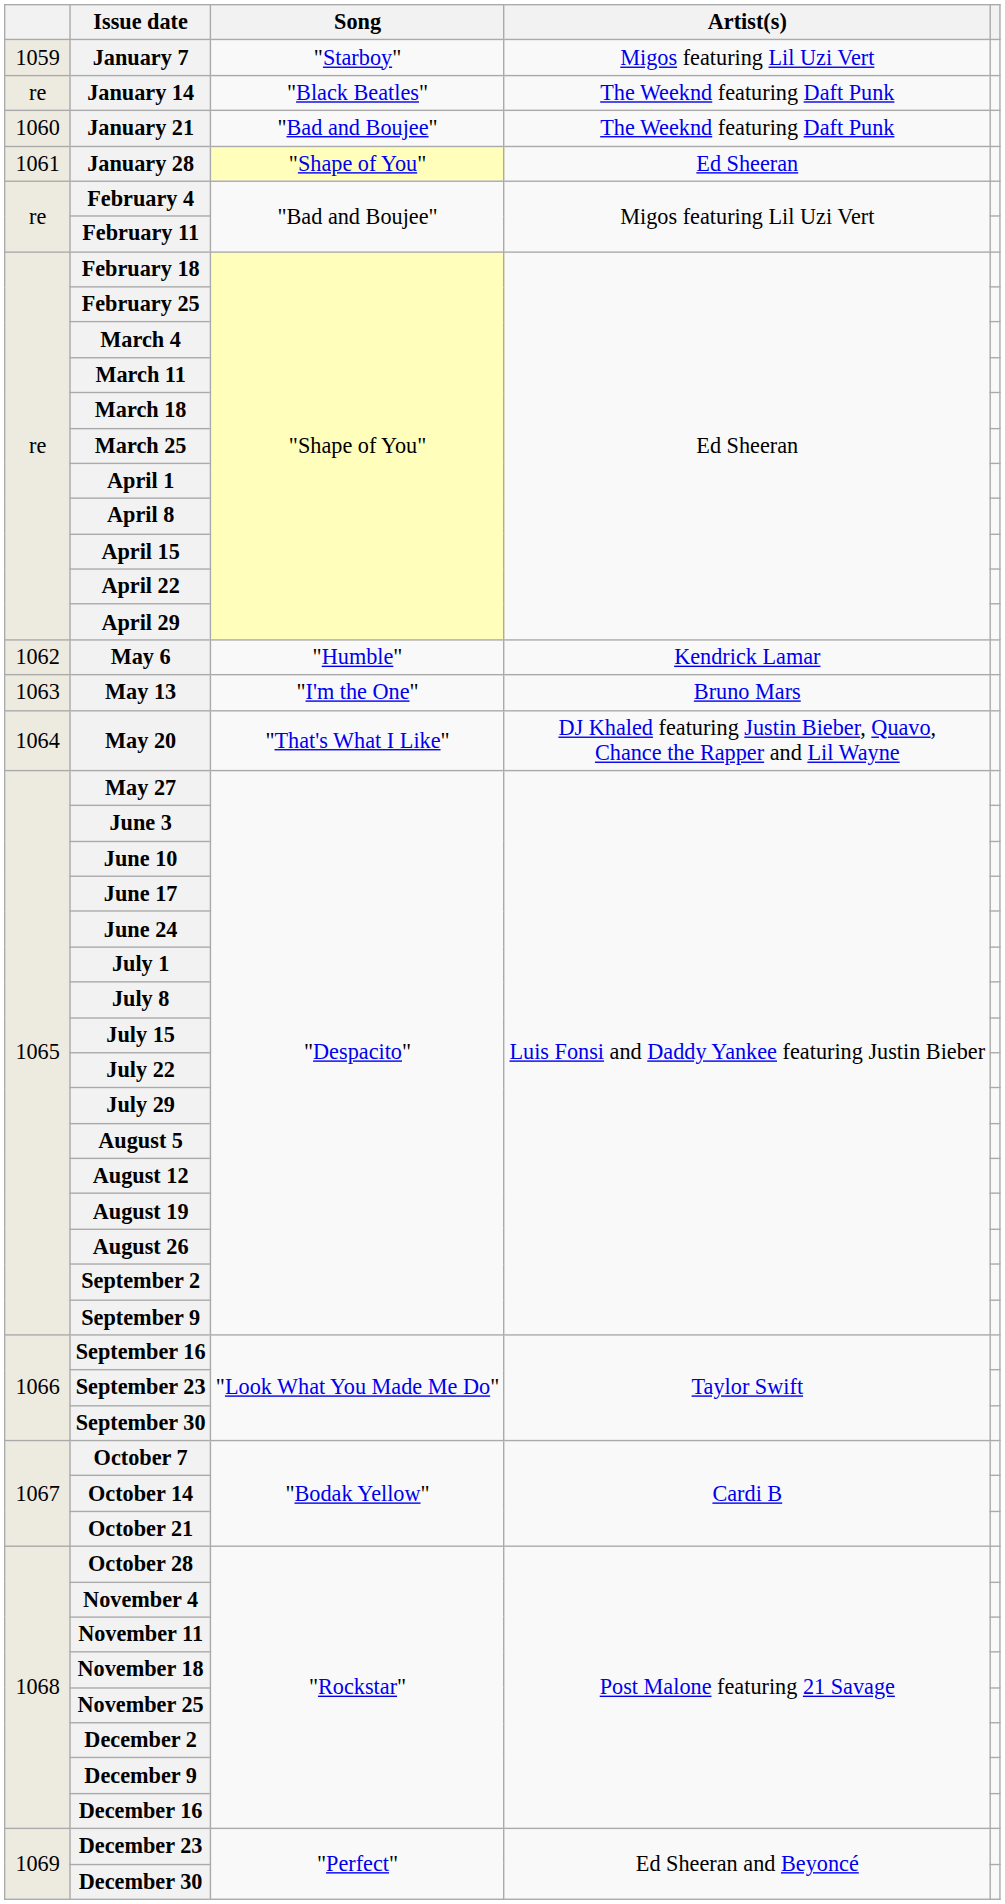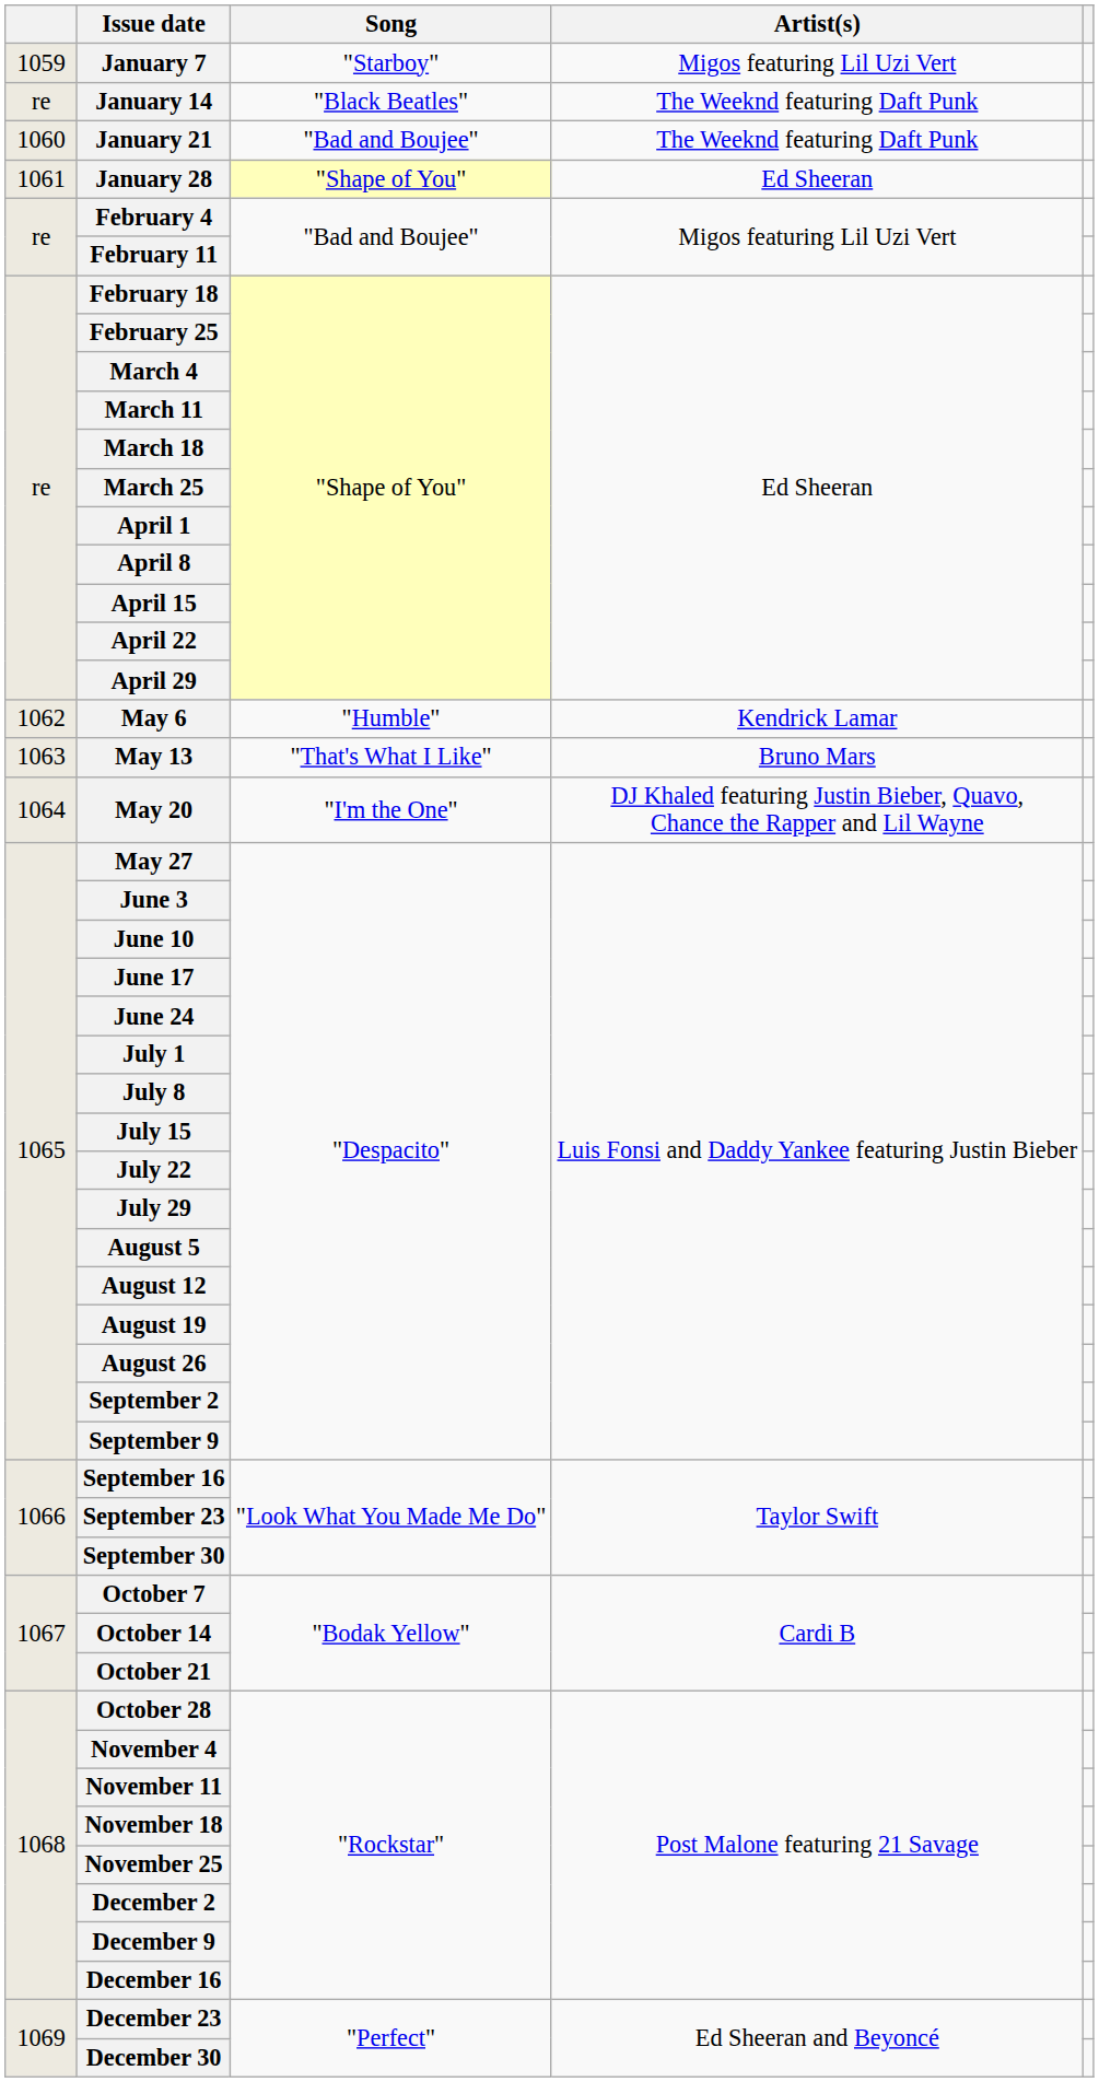May 13 | Song: "I'm the One" -> "That's What I Like"
May 20 | Song: "That's What I Like" -> "I'm the One"
